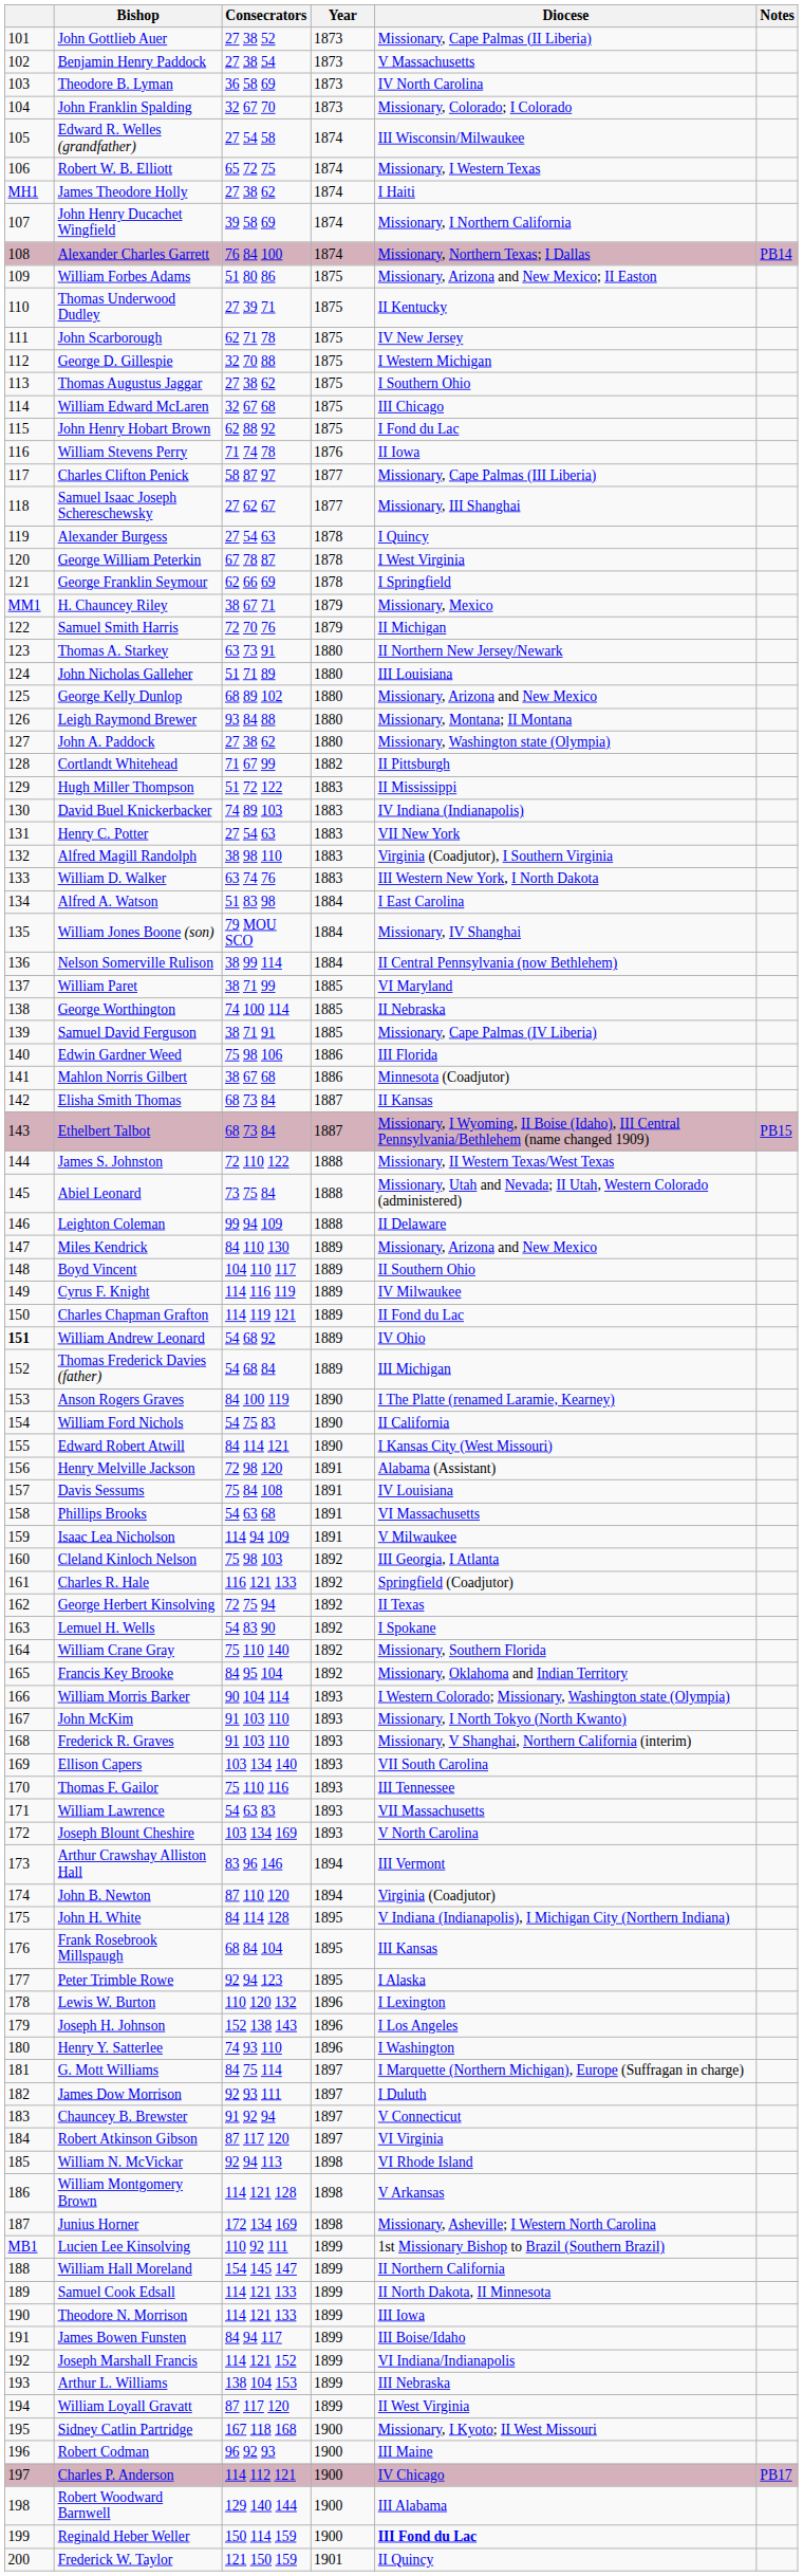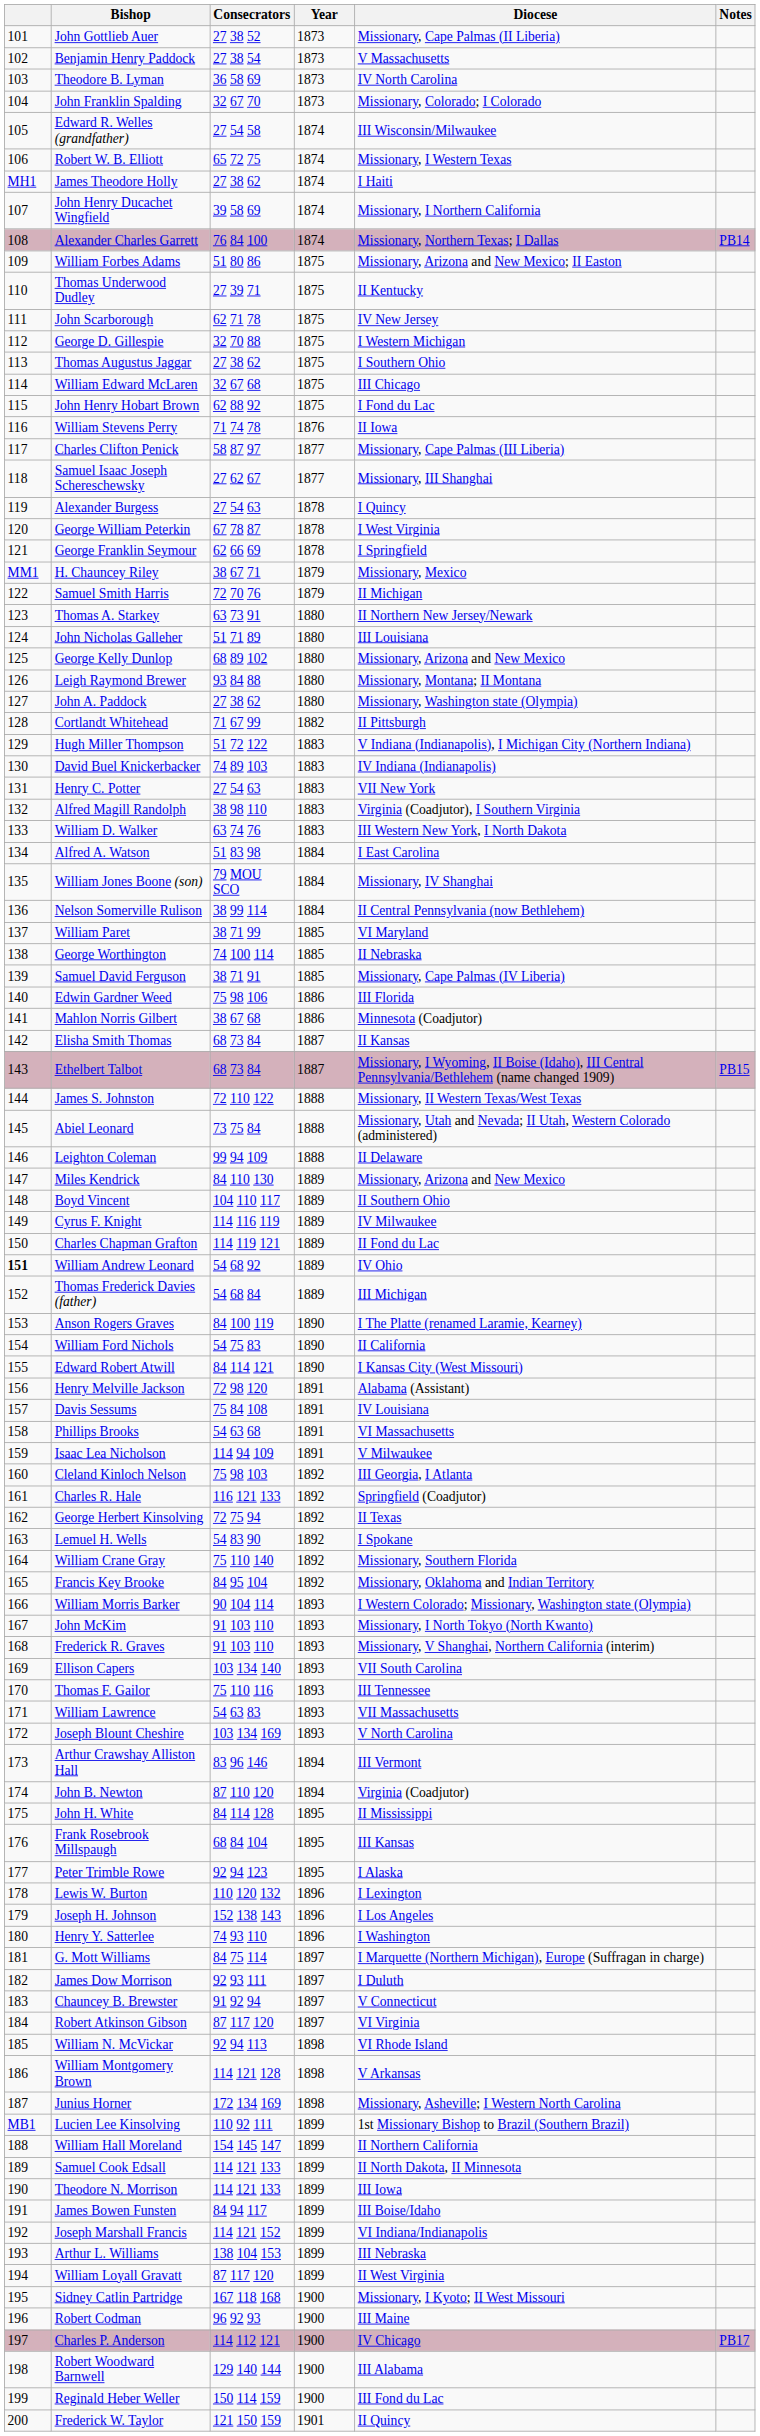Hugh Miller Thompson | Diocese: II Mississippi -> V Indiana (Indianapolis), I Michigan City (Northern Indiana)
John H. White | Diocese: V Indiana (Indianapolis), I Michigan City (Northern Indiana) -> II Mississippi
Reginald Heber Weller | Diocese: bold -> normal
